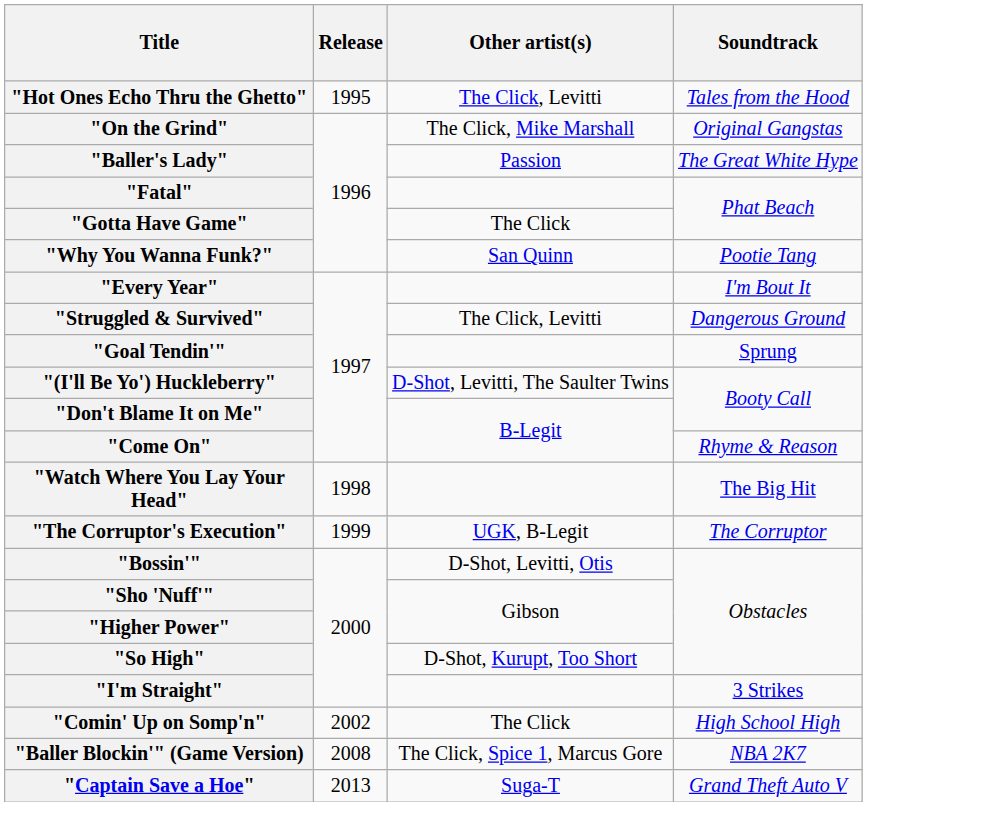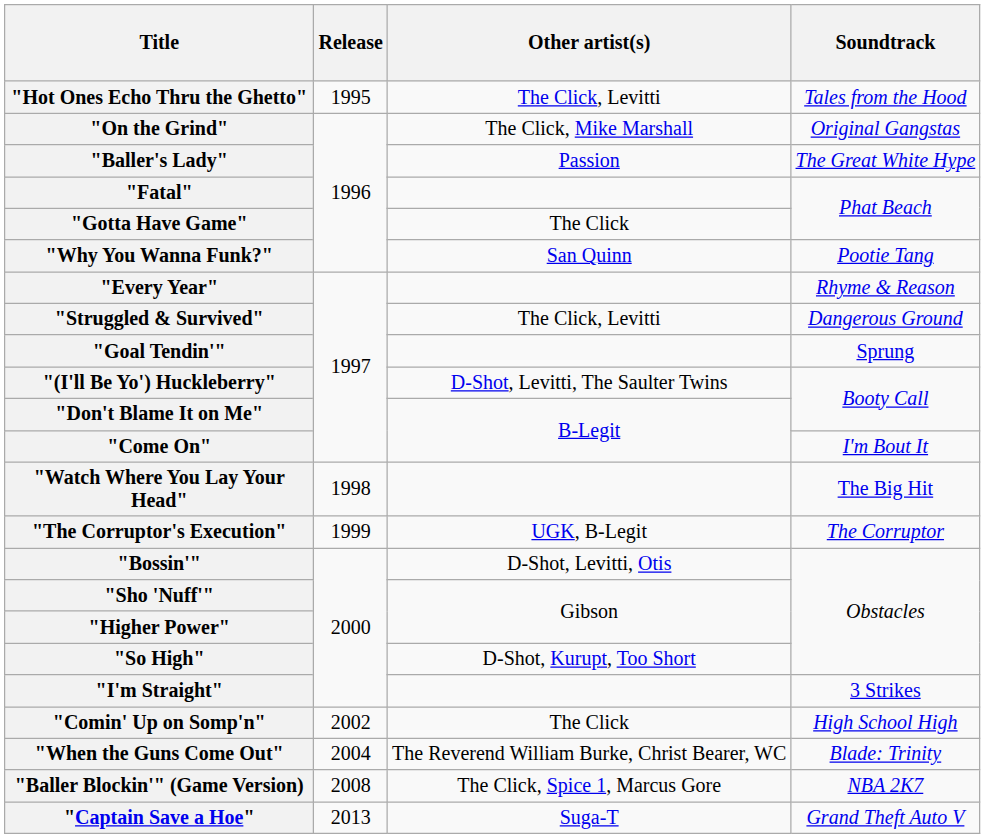"Every Year" | Soundtrack: I'm Bout It -> Rhyme & Reason
"Come On" | Soundtrack: Rhyme & Reason -> I'm Bout It
+ row: "When the Guns Come Out" | 2004 | The Reverend William Burke, Christ Bearer, WC | Blade: Trinity
